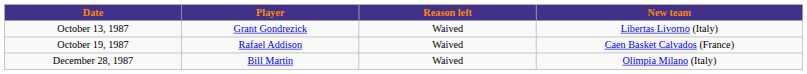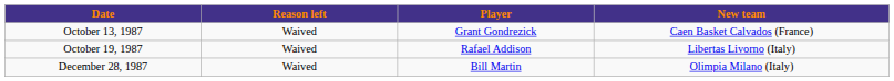columns swapped: Player <-> Reason left
October 13, 1987 | New team: Libertas Livorno (Italy) -> Caen Basket Calvados (France)
October 19, 1987 | New team: Caen Basket Calvados (France) -> Libertas Livorno (Italy)
